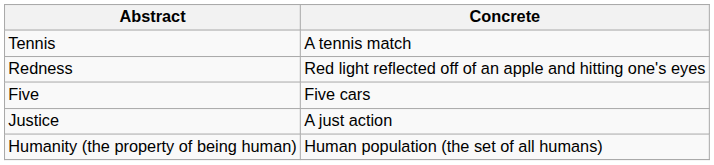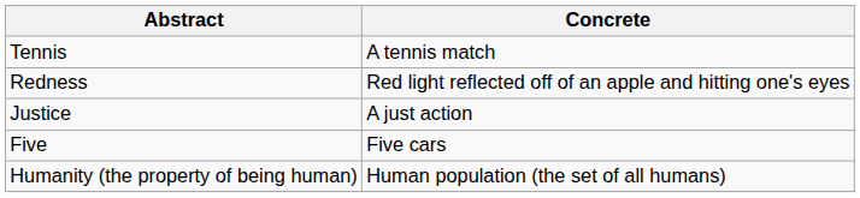rows swapped: Five <-> Justice
